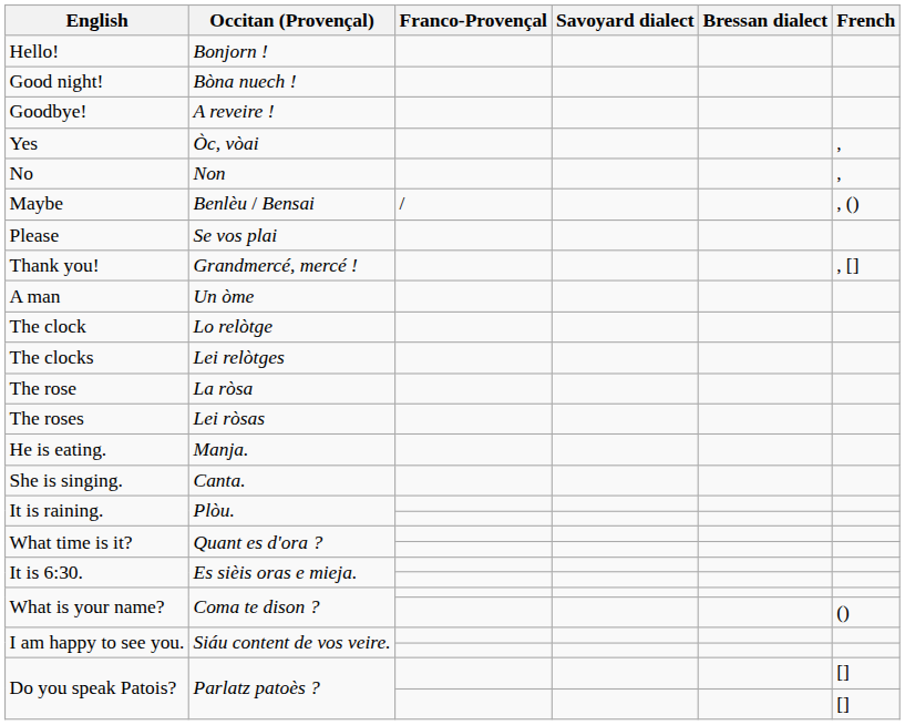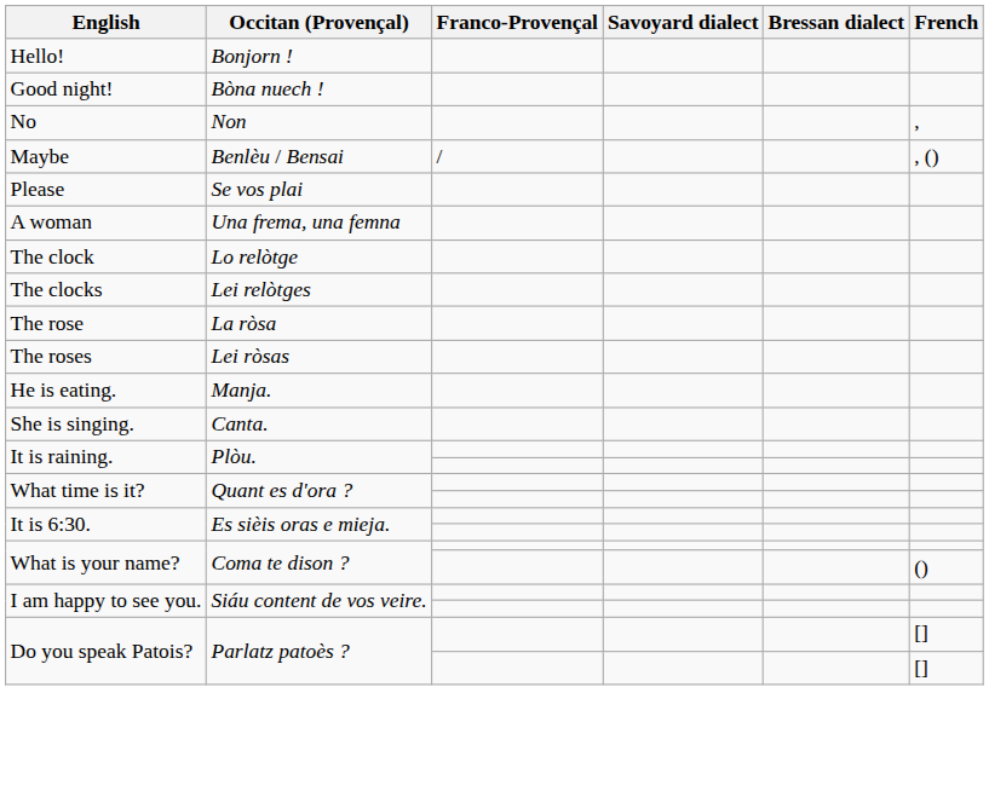- row: Goodbye! | A reveire !
- row: Yes | Òc, vòai | ,
- row: Thank you! | Grandmercé, mercé ! | , []
- row: A man | Un òme
+ row: A woman | Una frema, una femna
